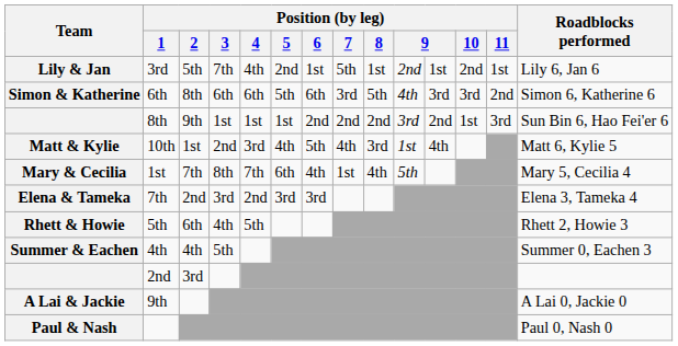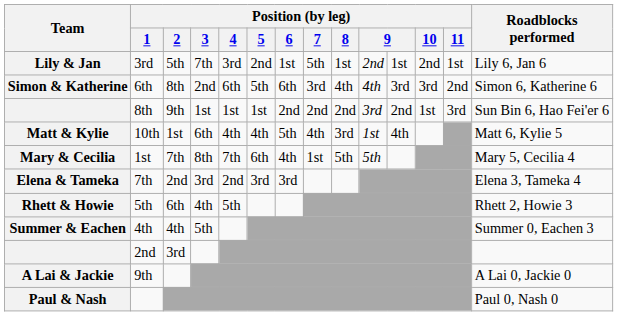Lily & Jan | Position (by leg) / 4: 4th -> 3rd
Simon & Katherine | Position (by leg) / 3: 6th -> 2nd
Simon & Katherine | Position (by leg) / 8: 5th -> 4th
Matt & Kylie | Position (by leg) / 3: 2nd -> 6th
Matt & Kylie | Position (by leg) / 4: 3rd -> 4th
Mary & Cecilia | Position (by leg) / 8: 4th -> 5th
